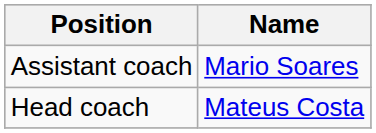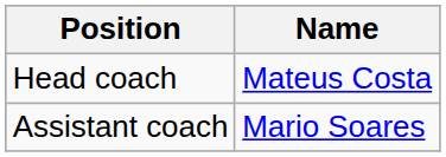rows swapped: Head coach <-> Assistant coach
